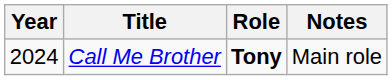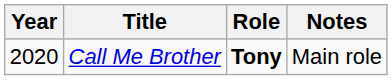Call Me Brother | Year: 2024 -> 2020
